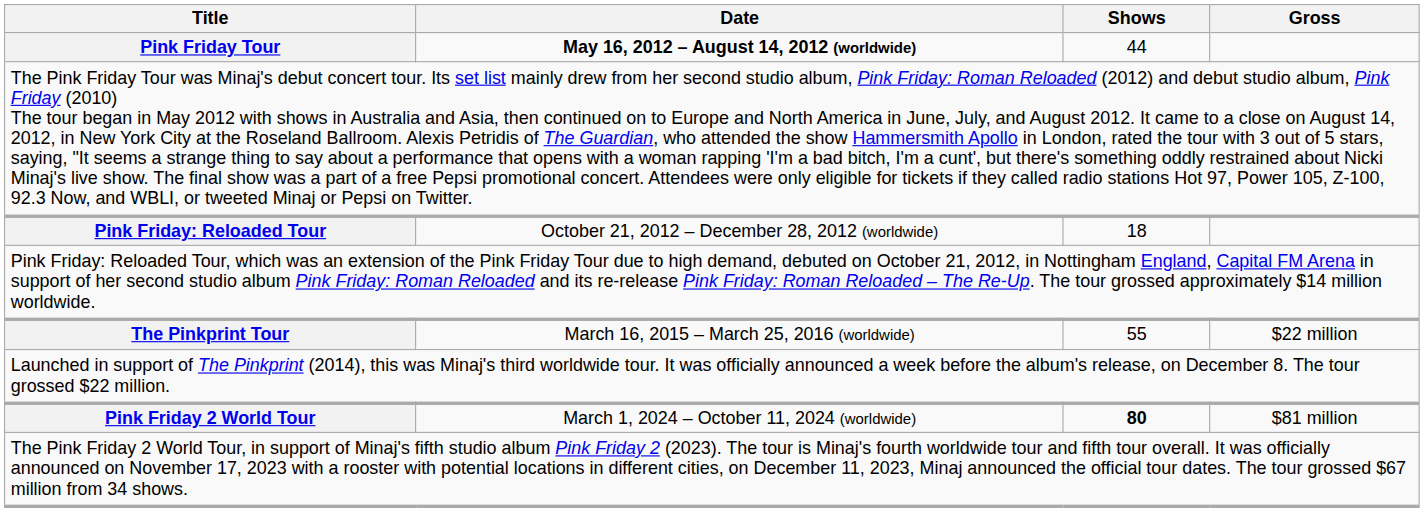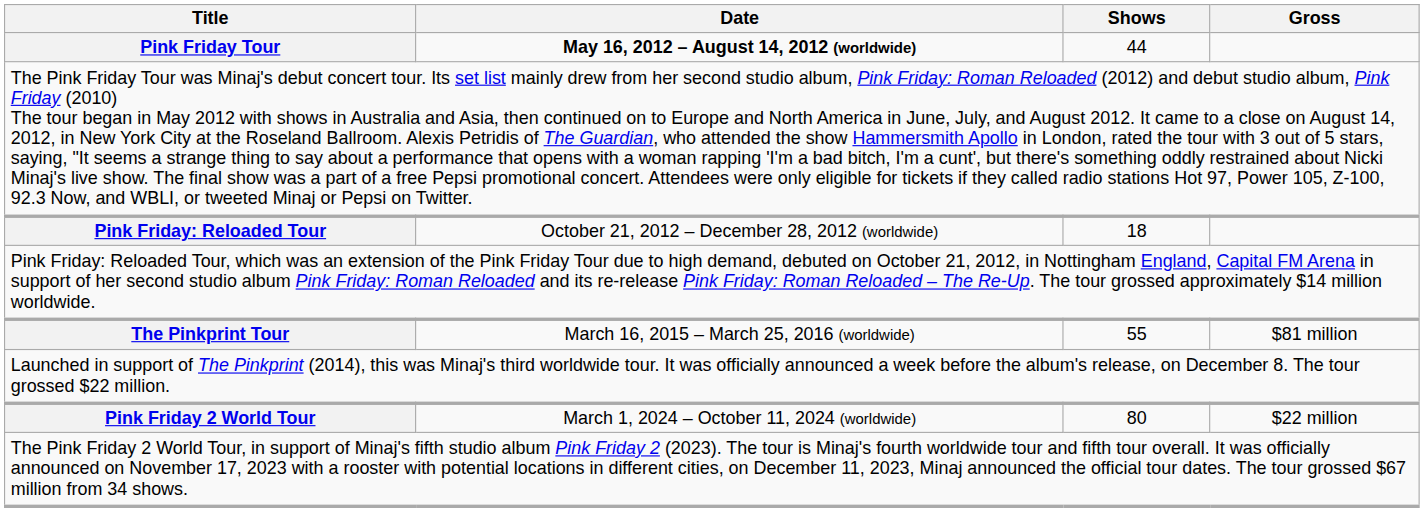The Pinkprint Tour | Gross: $22 million -> $81 million
Pink Friday 2 World Tour | Shows: bold -> normal
Pink Friday 2 World Tour | Gross: $81 million -> $22 million
